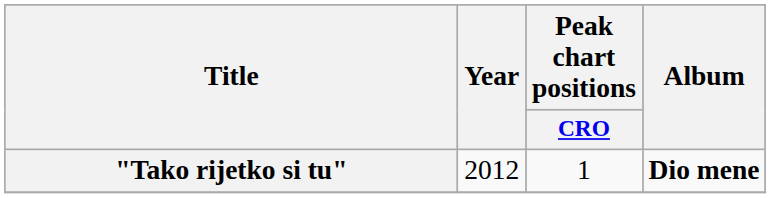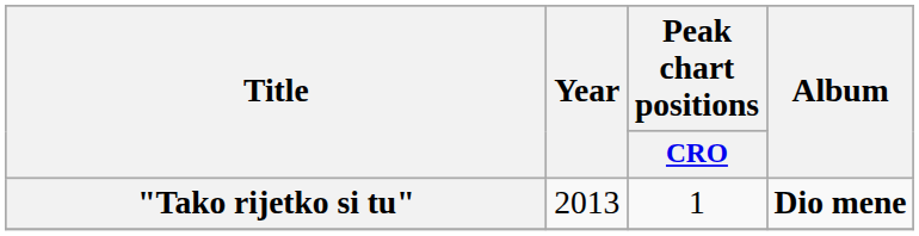"Tako rijetko si tu" | Year: 2012 -> 2013
